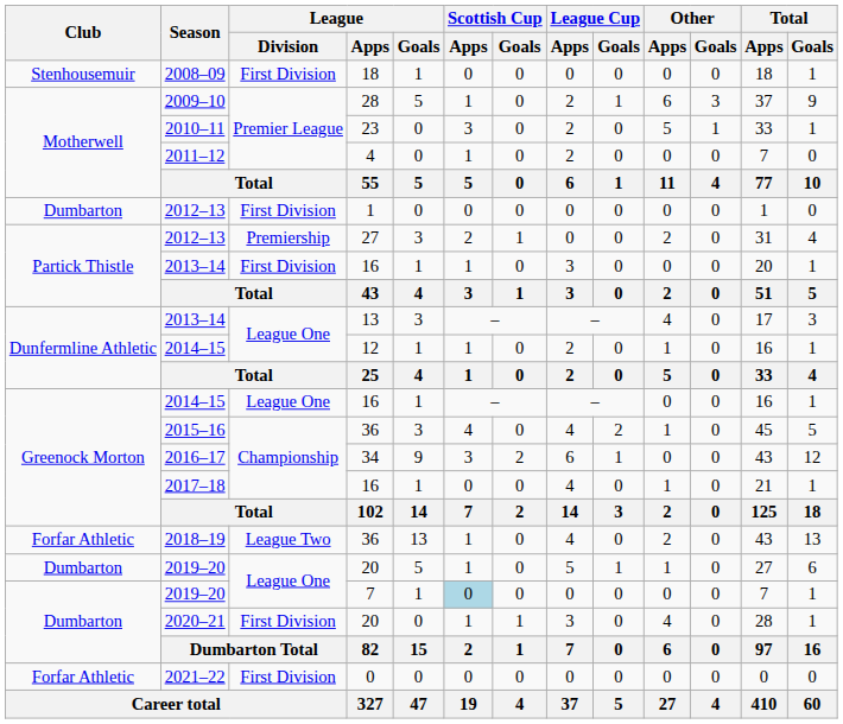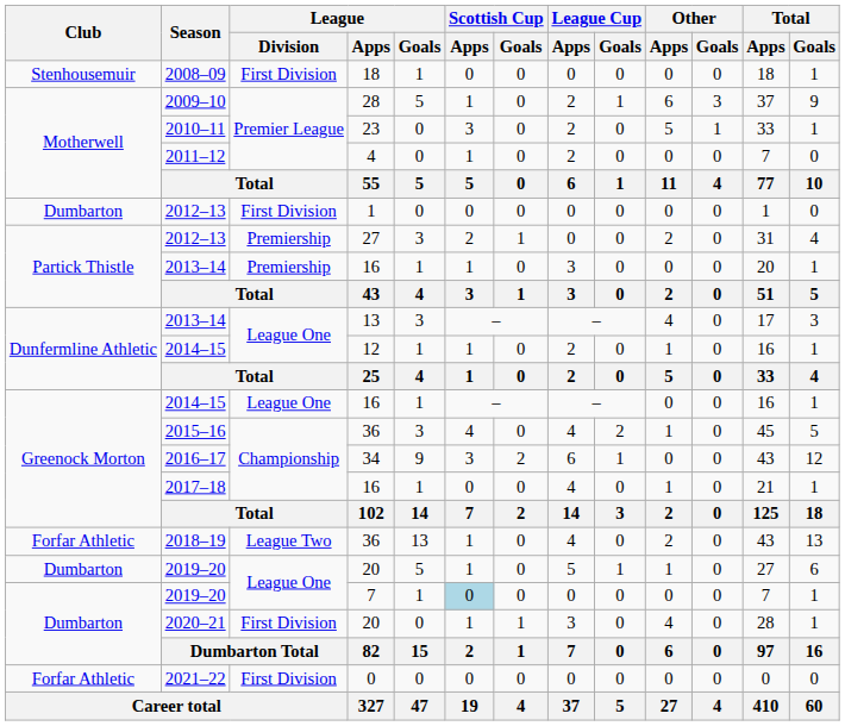2013–14 / 16 | League / Division: First Division -> Premiership
